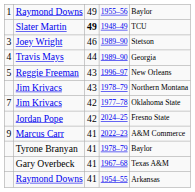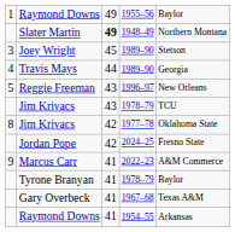Slater Martin | column 5: TCU -> Northern Montana
Joey Wright | column 3: 46 -> 45
Jim Krivacs / 1978–79 | column 5: Northern Montana -> TCU
Jim Krivacs / 1977–78 | column 1: 7 -> 8
